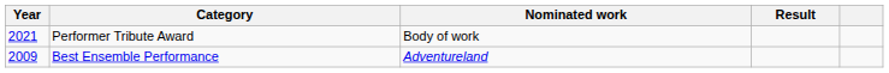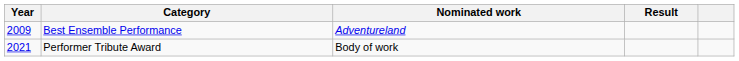rows swapped: Best Ensemble Performance <-> Performer Tribute Award
